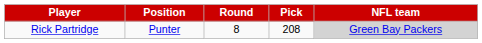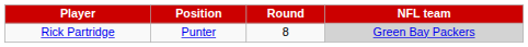- column: Pick | 208
